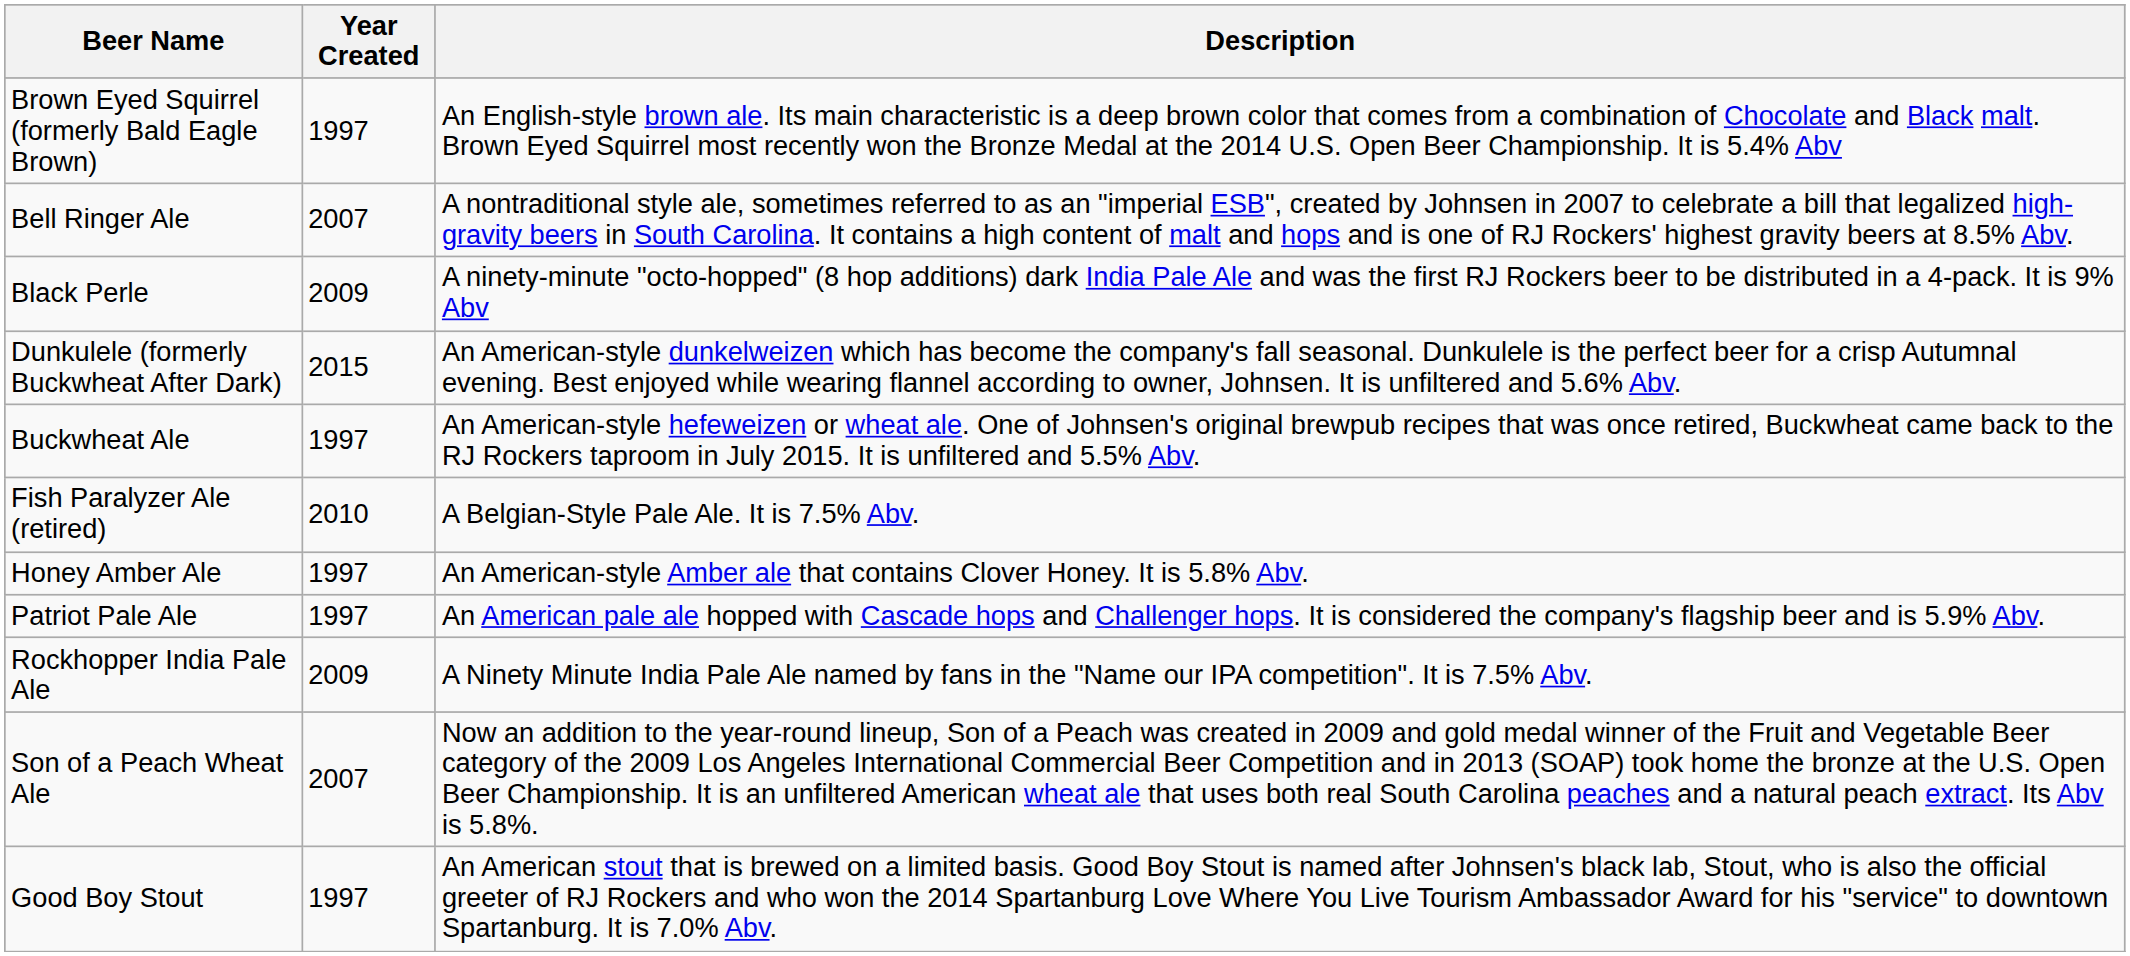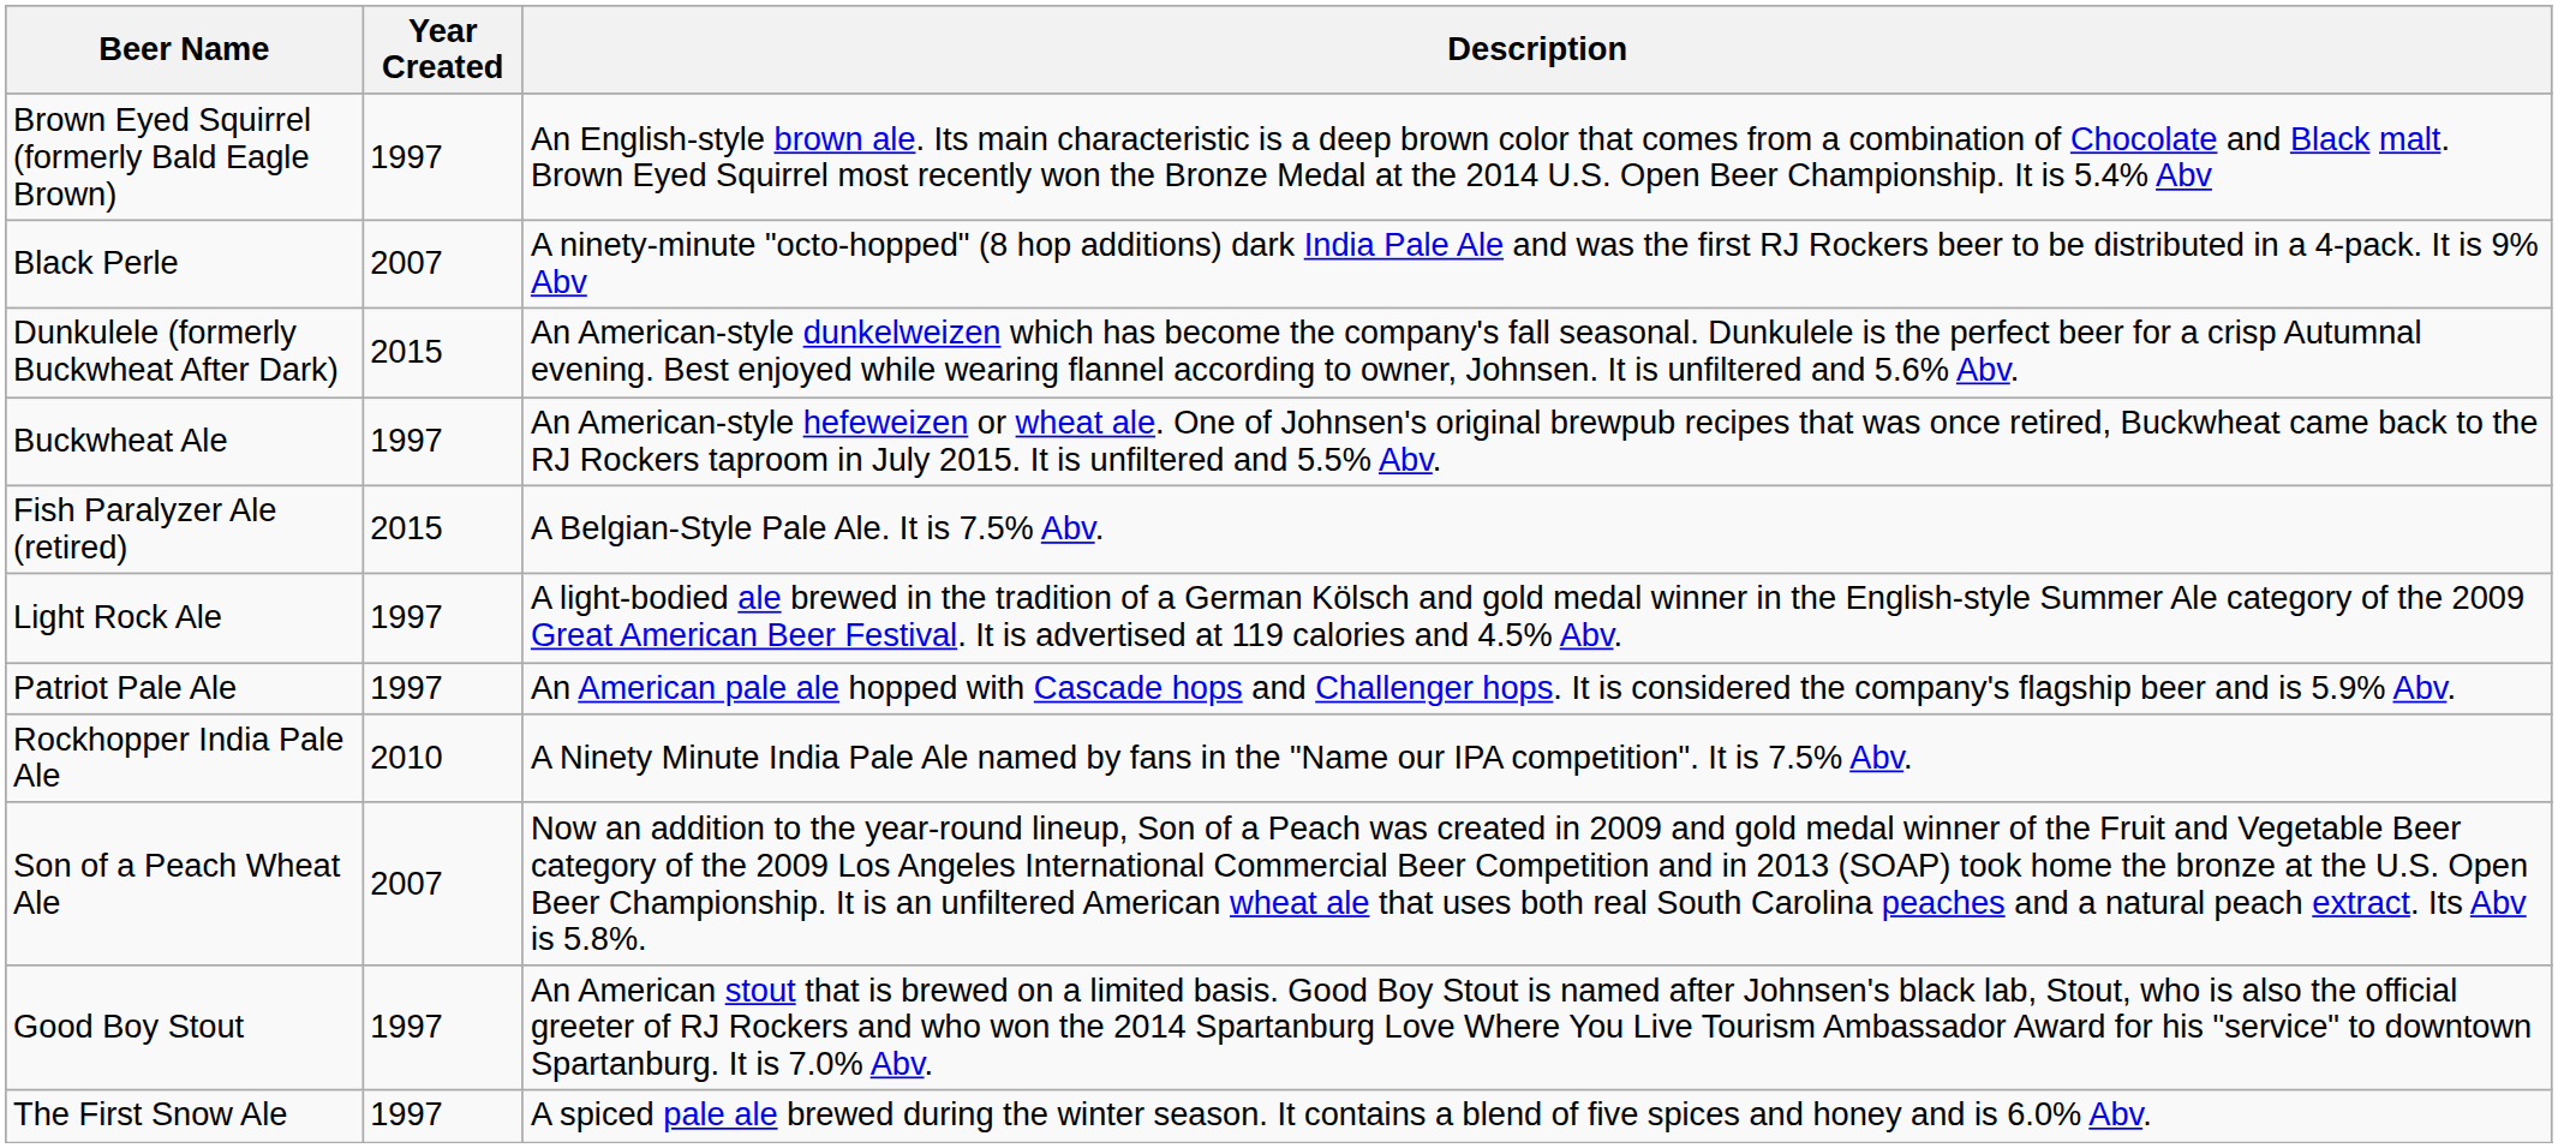- row: Bell Ringer Ale | 2007 | A nontraditional style ale, sometimes referred to as an "imperial ESB", created by Johnsen in 2007 to celebrate a bill that legalized high-gravity beers in South Carolina. It contains a high content of malt and hops and is one of RJ Rockers' highest gravity beers at 8.5% Abv.
Black Perle | Year Created: 2009 -> 2007
Fish Paralyzer Ale (retired) | Year Created: 2010 -> 2015
- row: Honey Amber Ale | 1997 | An American-style Amber ale that contains Clover Honey. It is 5.8% Abv.
+ row: Light Rock Ale | 1997 | A light-bodied ale brewed in the tradition of a German Kölsch and gold medal winner in the English-style Summer Ale category of the 2009 Great American Beer Festival. It is advertised at 119 calories and 4.5% Abv.
Rockhopper India Pale Ale | Year Created: 2009 -> 2010
+ row: The First Snow Ale | 1997 | A spiced pale ale brewed during the winter season. It contains a blend of five spices and honey and is 6.0% Abv.
